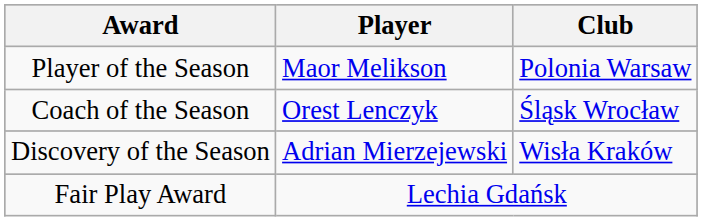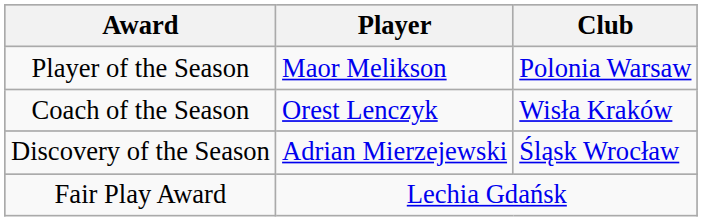Coach of the Season | Club: Śląsk Wrocław -> Wisła Kraków
Discovery of the Season | Club: Wisła Kraków -> Śląsk Wrocław
